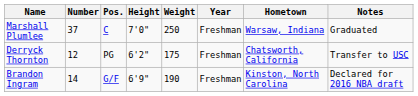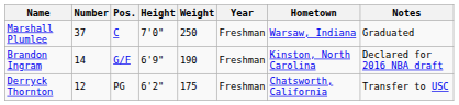rows swapped: Brandon Ingram <-> Derryck Thornton
